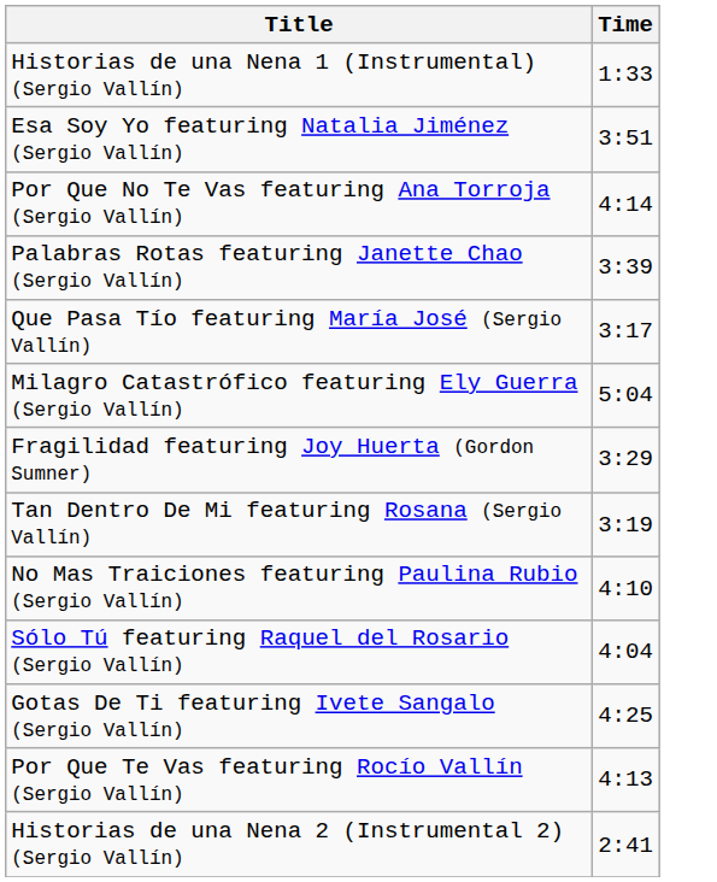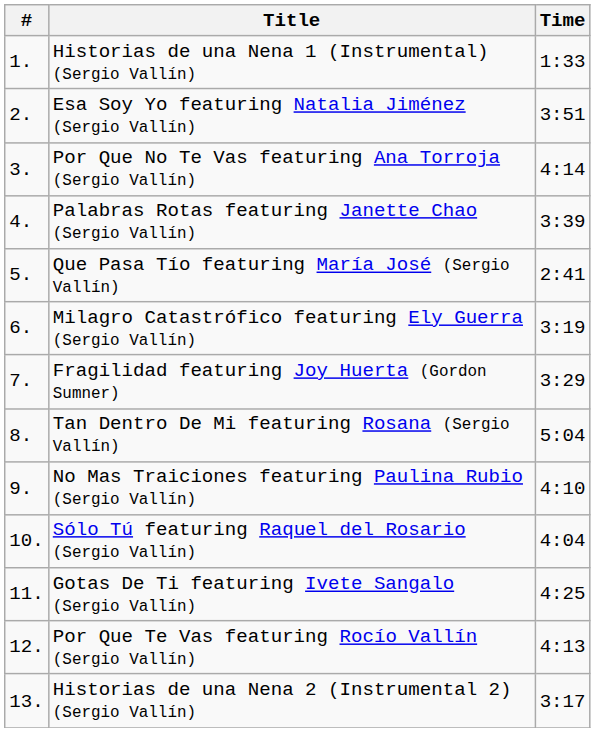+ column: # | 1. | 2. | 3. | 4. | 5. | 6. | 7. | 8. | 9. | 10. | 11. | 12. | 13.
Que Pasa Tío featuring María José (Sergio Vallín) | Time: 3:17 -> 2:41
Milagro Catastrófico featuring Ely Guerra (Sergio Vallín) | Time: 5:04 -> 3:19
Tan Dentro De Mi featuring Rosana (Sergio Vallín) | Time: 3:19 -> 5:04
Historias de una Nena 2 (Instrumental 2) (Sergio Vallín) | Time: 2:41 -> 3:17
